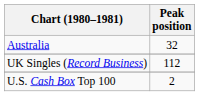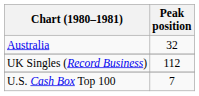U.S. Cash Box Top 100 | Peak position: 2 -> 7
